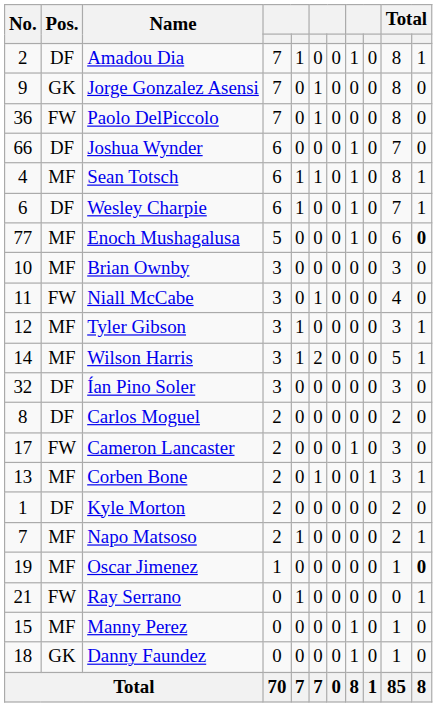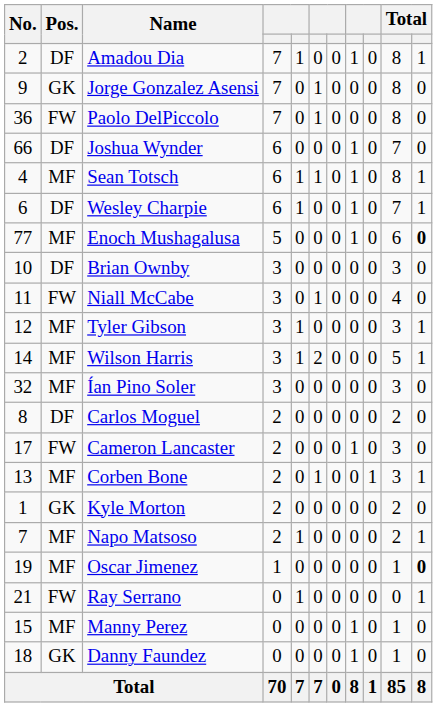Brian Ownby | Pos.: MF -> DF
Ían Pino Soler | Pos.: DF -> MF
Kyle Morton | Pos.: DF -> GK
